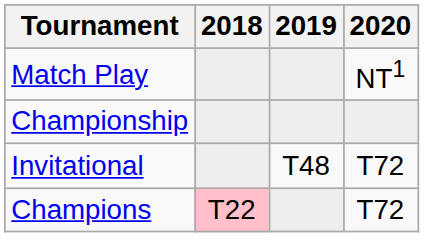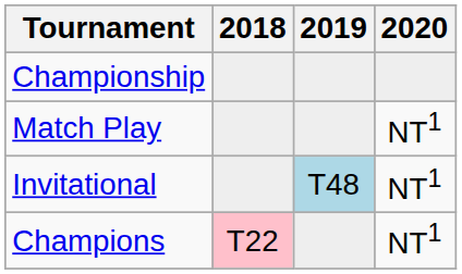rows swapped: Championship <-> Match Play
Invitational | 2019: no background -> lightblue background
Invitational | 2020: T72 -> NT1
Champions | 2020: T72 -> NT1
